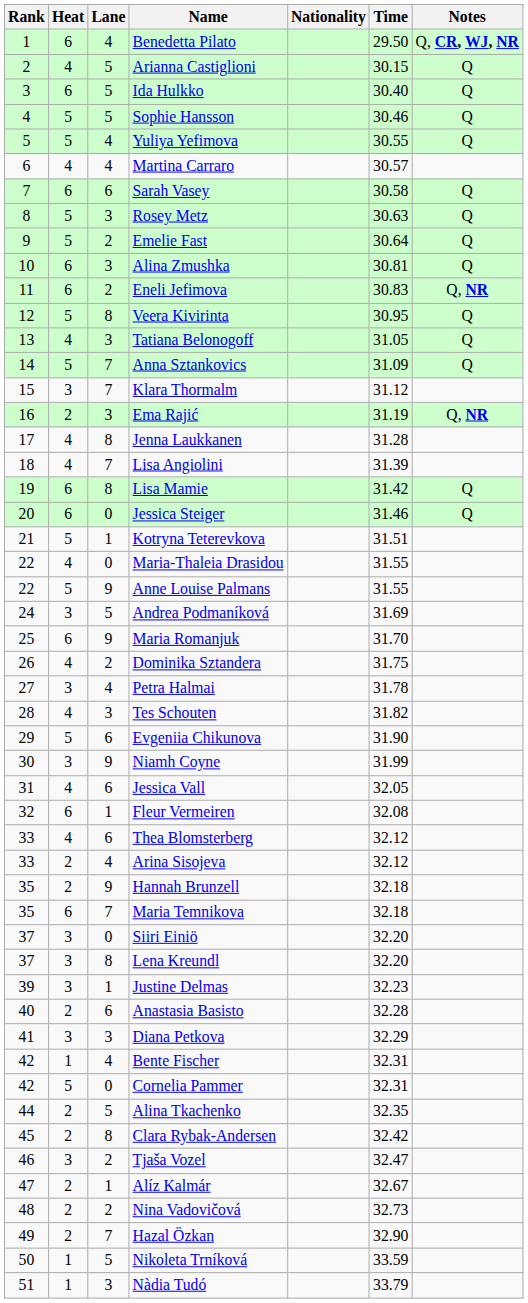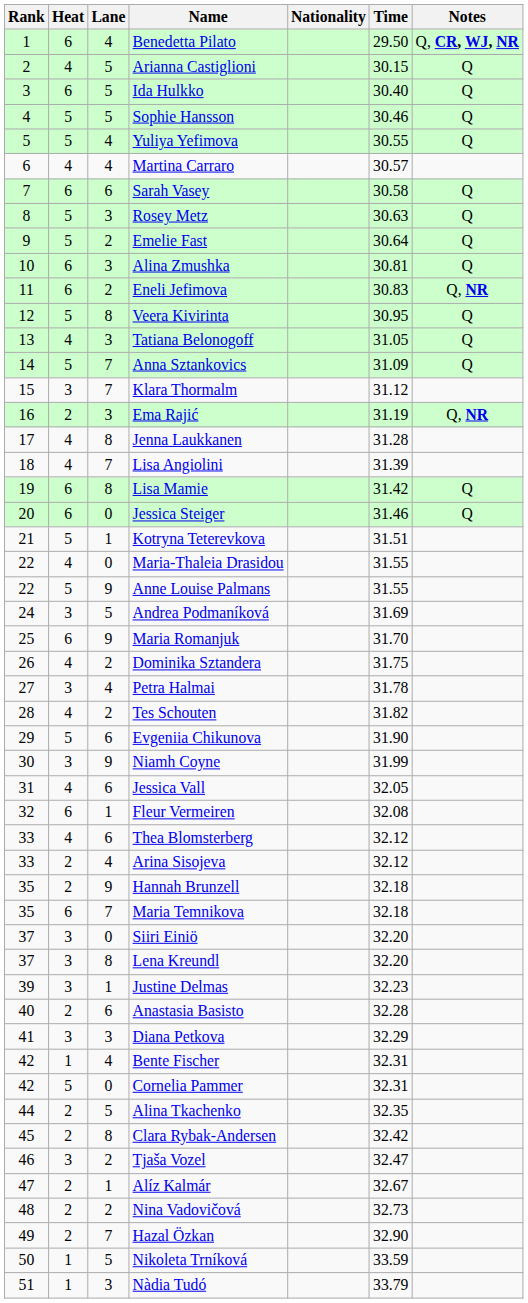Tes Schouten | Lane: 3 -> 2
